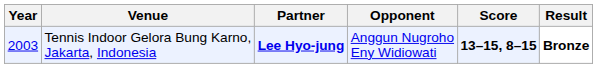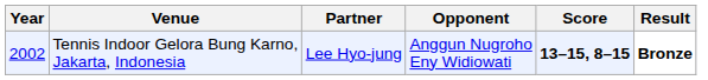Tennis Indoor Gelora Bung Karno, Jakarta, Indonesia | Year: 2003 -> 2002
Tennis Indoor Gelora Bung Karno, Jakarta, Indonesia | Partner: bold -> normal
